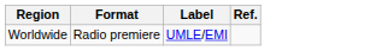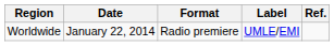+ column: Date | January 22, 2014
